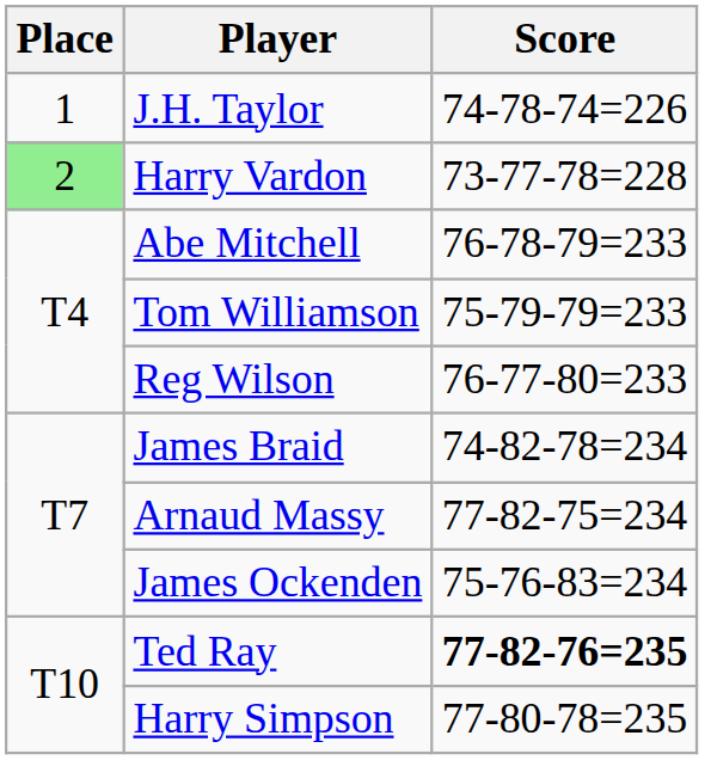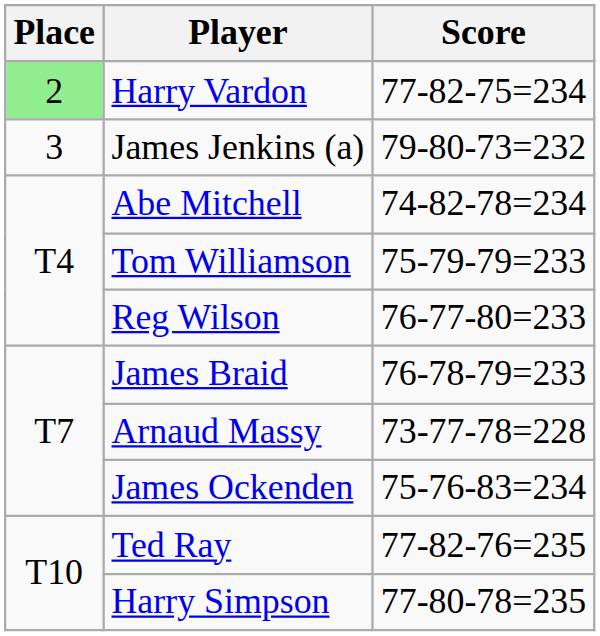- row: 1 | J.H. Taylor | 74-78-74=226
Harry Vardon | Score: 73-77-78=228 -> 77-82-75=234
+ row: 3 | James Jenkins (a) | 79-80-73=232
Abe Mitchell | Score: 76-78-79=233 -> 74-82-78=234
James Braid | Score: 74-82-78=234 -> 76-78-79=233
Arnaud Massy | Score: 77-82-75=234 -> 73-77-78=228
Ted Ray | Score: bold -> normal
